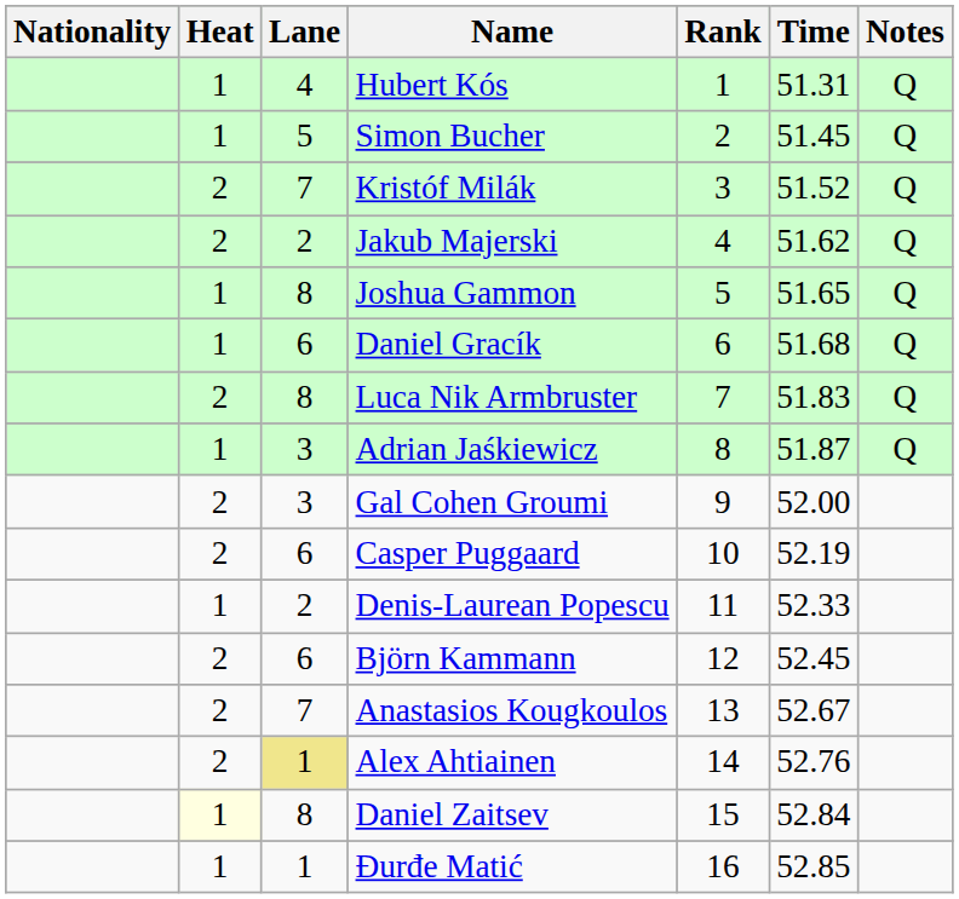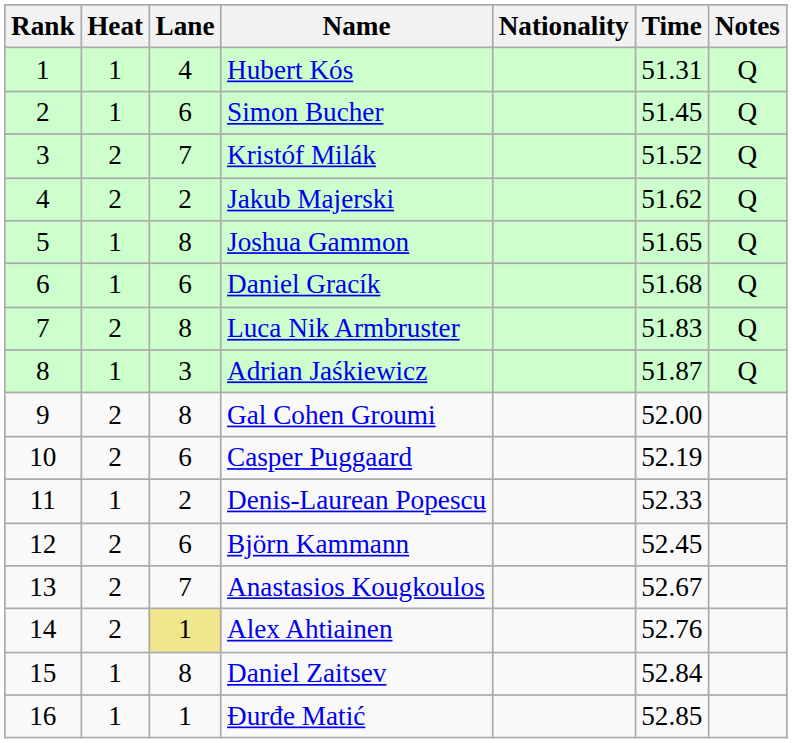columns swapped: Rank <-> Nationality
Simon Bucher | Lane: 5 -> 6
Gal Cohen Groumi | Lane: 3 -> 8
Daniel Zaitsev | Heat: lightyellow background -> no background
